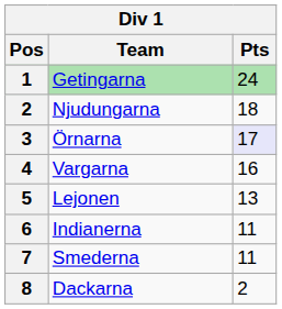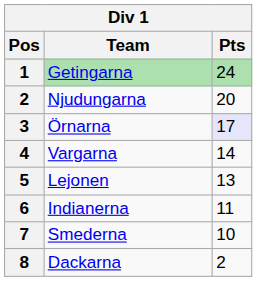Njudungarna | Pts: 18 -> 20
Vargarna | Pts: 16 -> 14
Smederna | Pts: 11 -> 10
